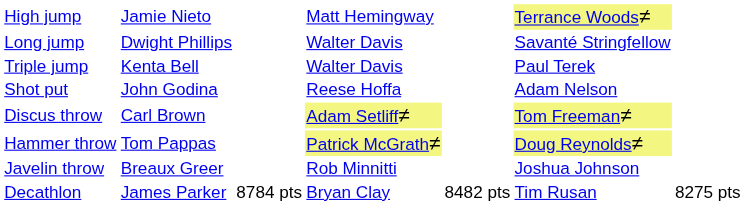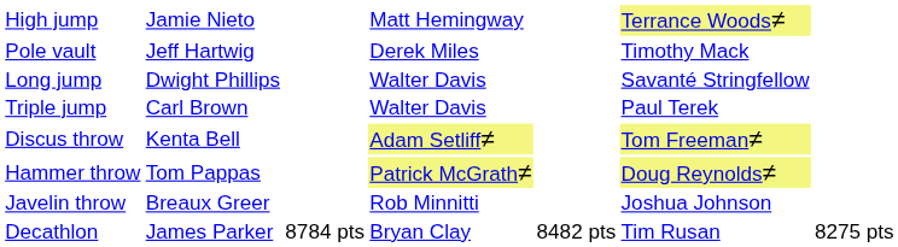+ row: Pole vault | Jeff Hartwig | Derek Miles | Timothy Mack
Triple jump | column 2: Kenta Bell -> Carl Brown
- row: Shot put | John Godina | Reese Hoffa | Adam Nelson
Discus throw | column 2: Carl Brown -> Kenta Bell
